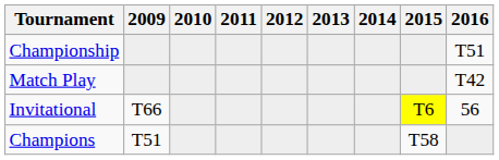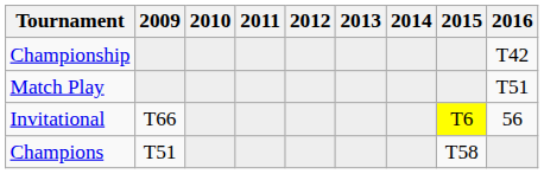Championship | 2016: T51 -> T42
Match Play | 2016: T42 -> T51
